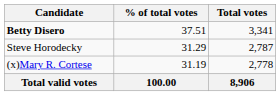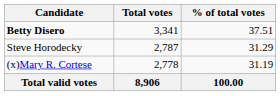columns swapped: Total votes <-> % of total votes
